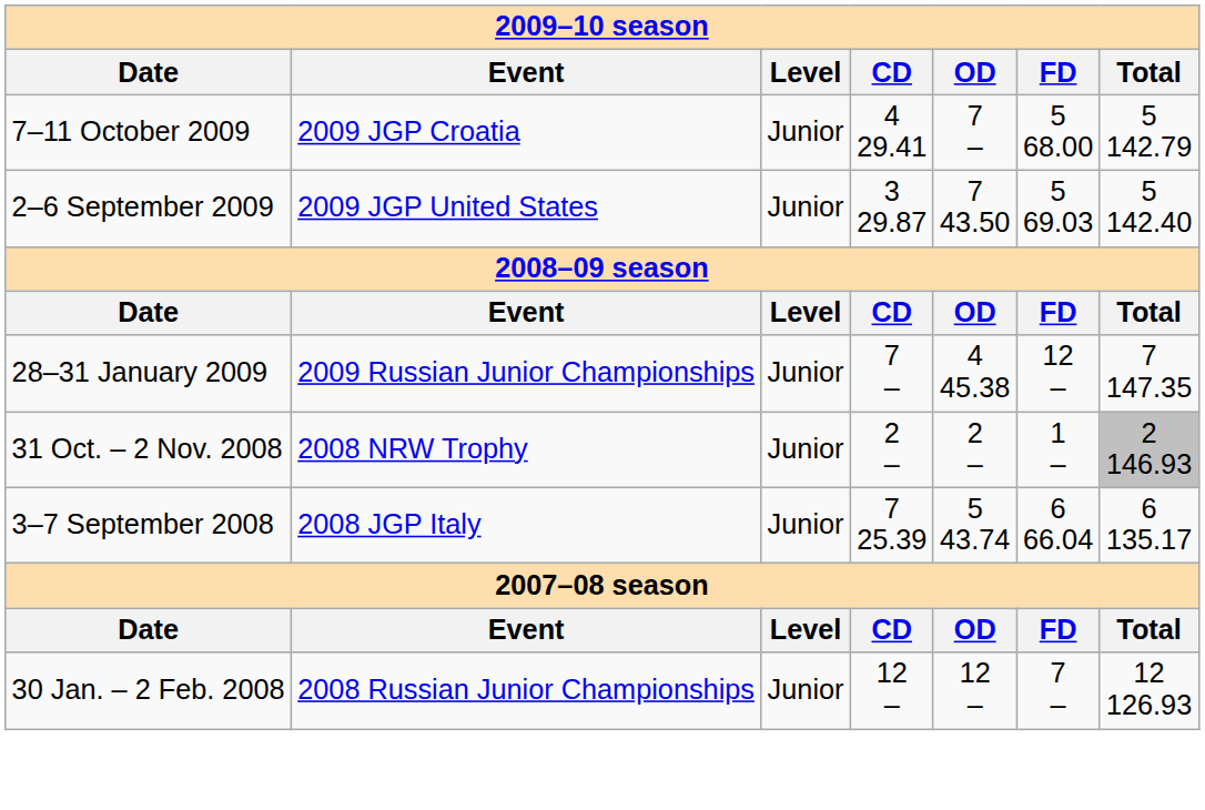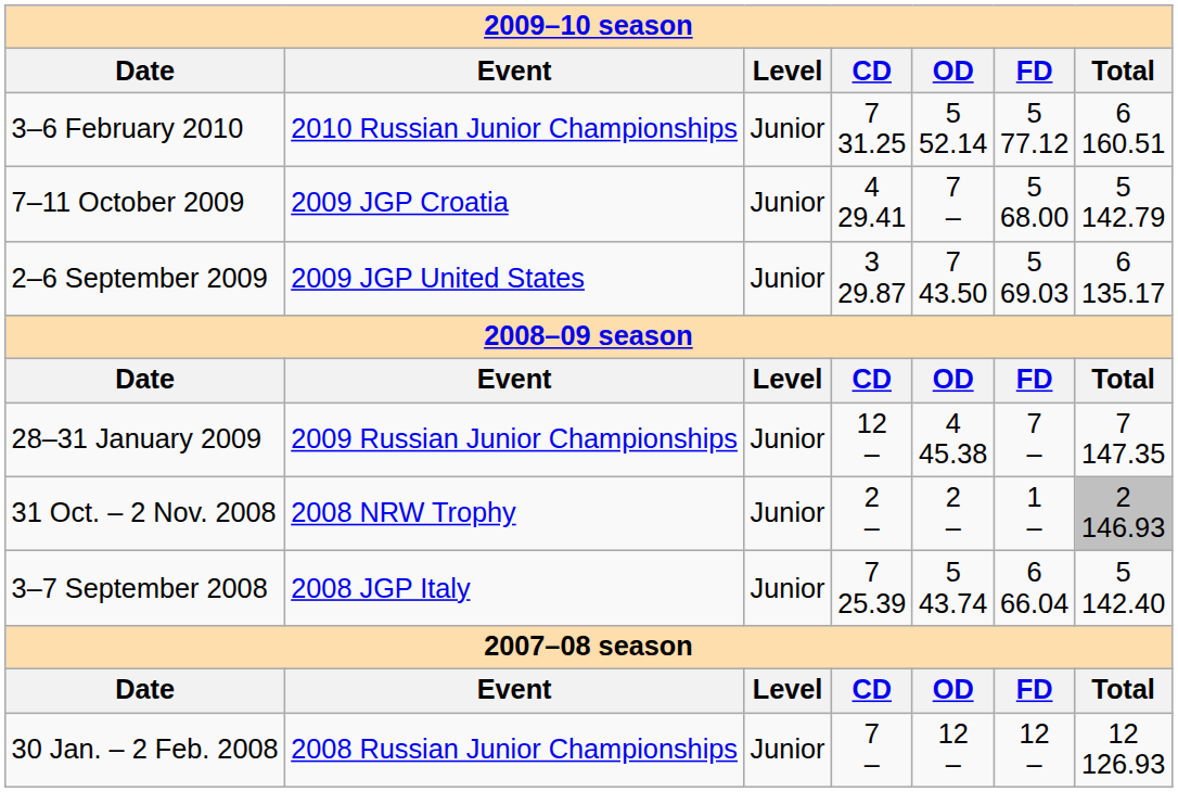+ row: 3–6 February 2010 | 2010 Russian Junior Championships | Junior | 7 31.25 | 5 52.14 | 5 77.12 | 6 160.51
2–6 September 2009 | Total: 5 142.40 -> 6 135.17
28–31 January 2009 | CD: 7 – -> 12 –
28–31 January 2009 | FD: 12 – -> 7 –
3–7 September 2008 | Total: 6 135.17 -> 5 142.40
30 Jan. – 2 Feb. 2008 | CD: 12 – -> 7 –
30 Jan. – 2 Feb. 2008 | FD: 7 – -> 12 –
